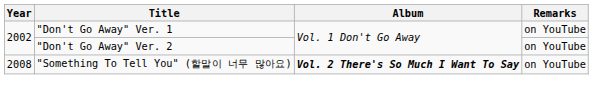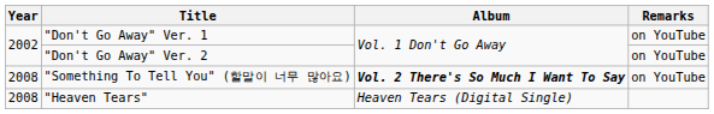+ row: 2008 | "Heaven Tears" | Heaven Tears (Digital Single)
